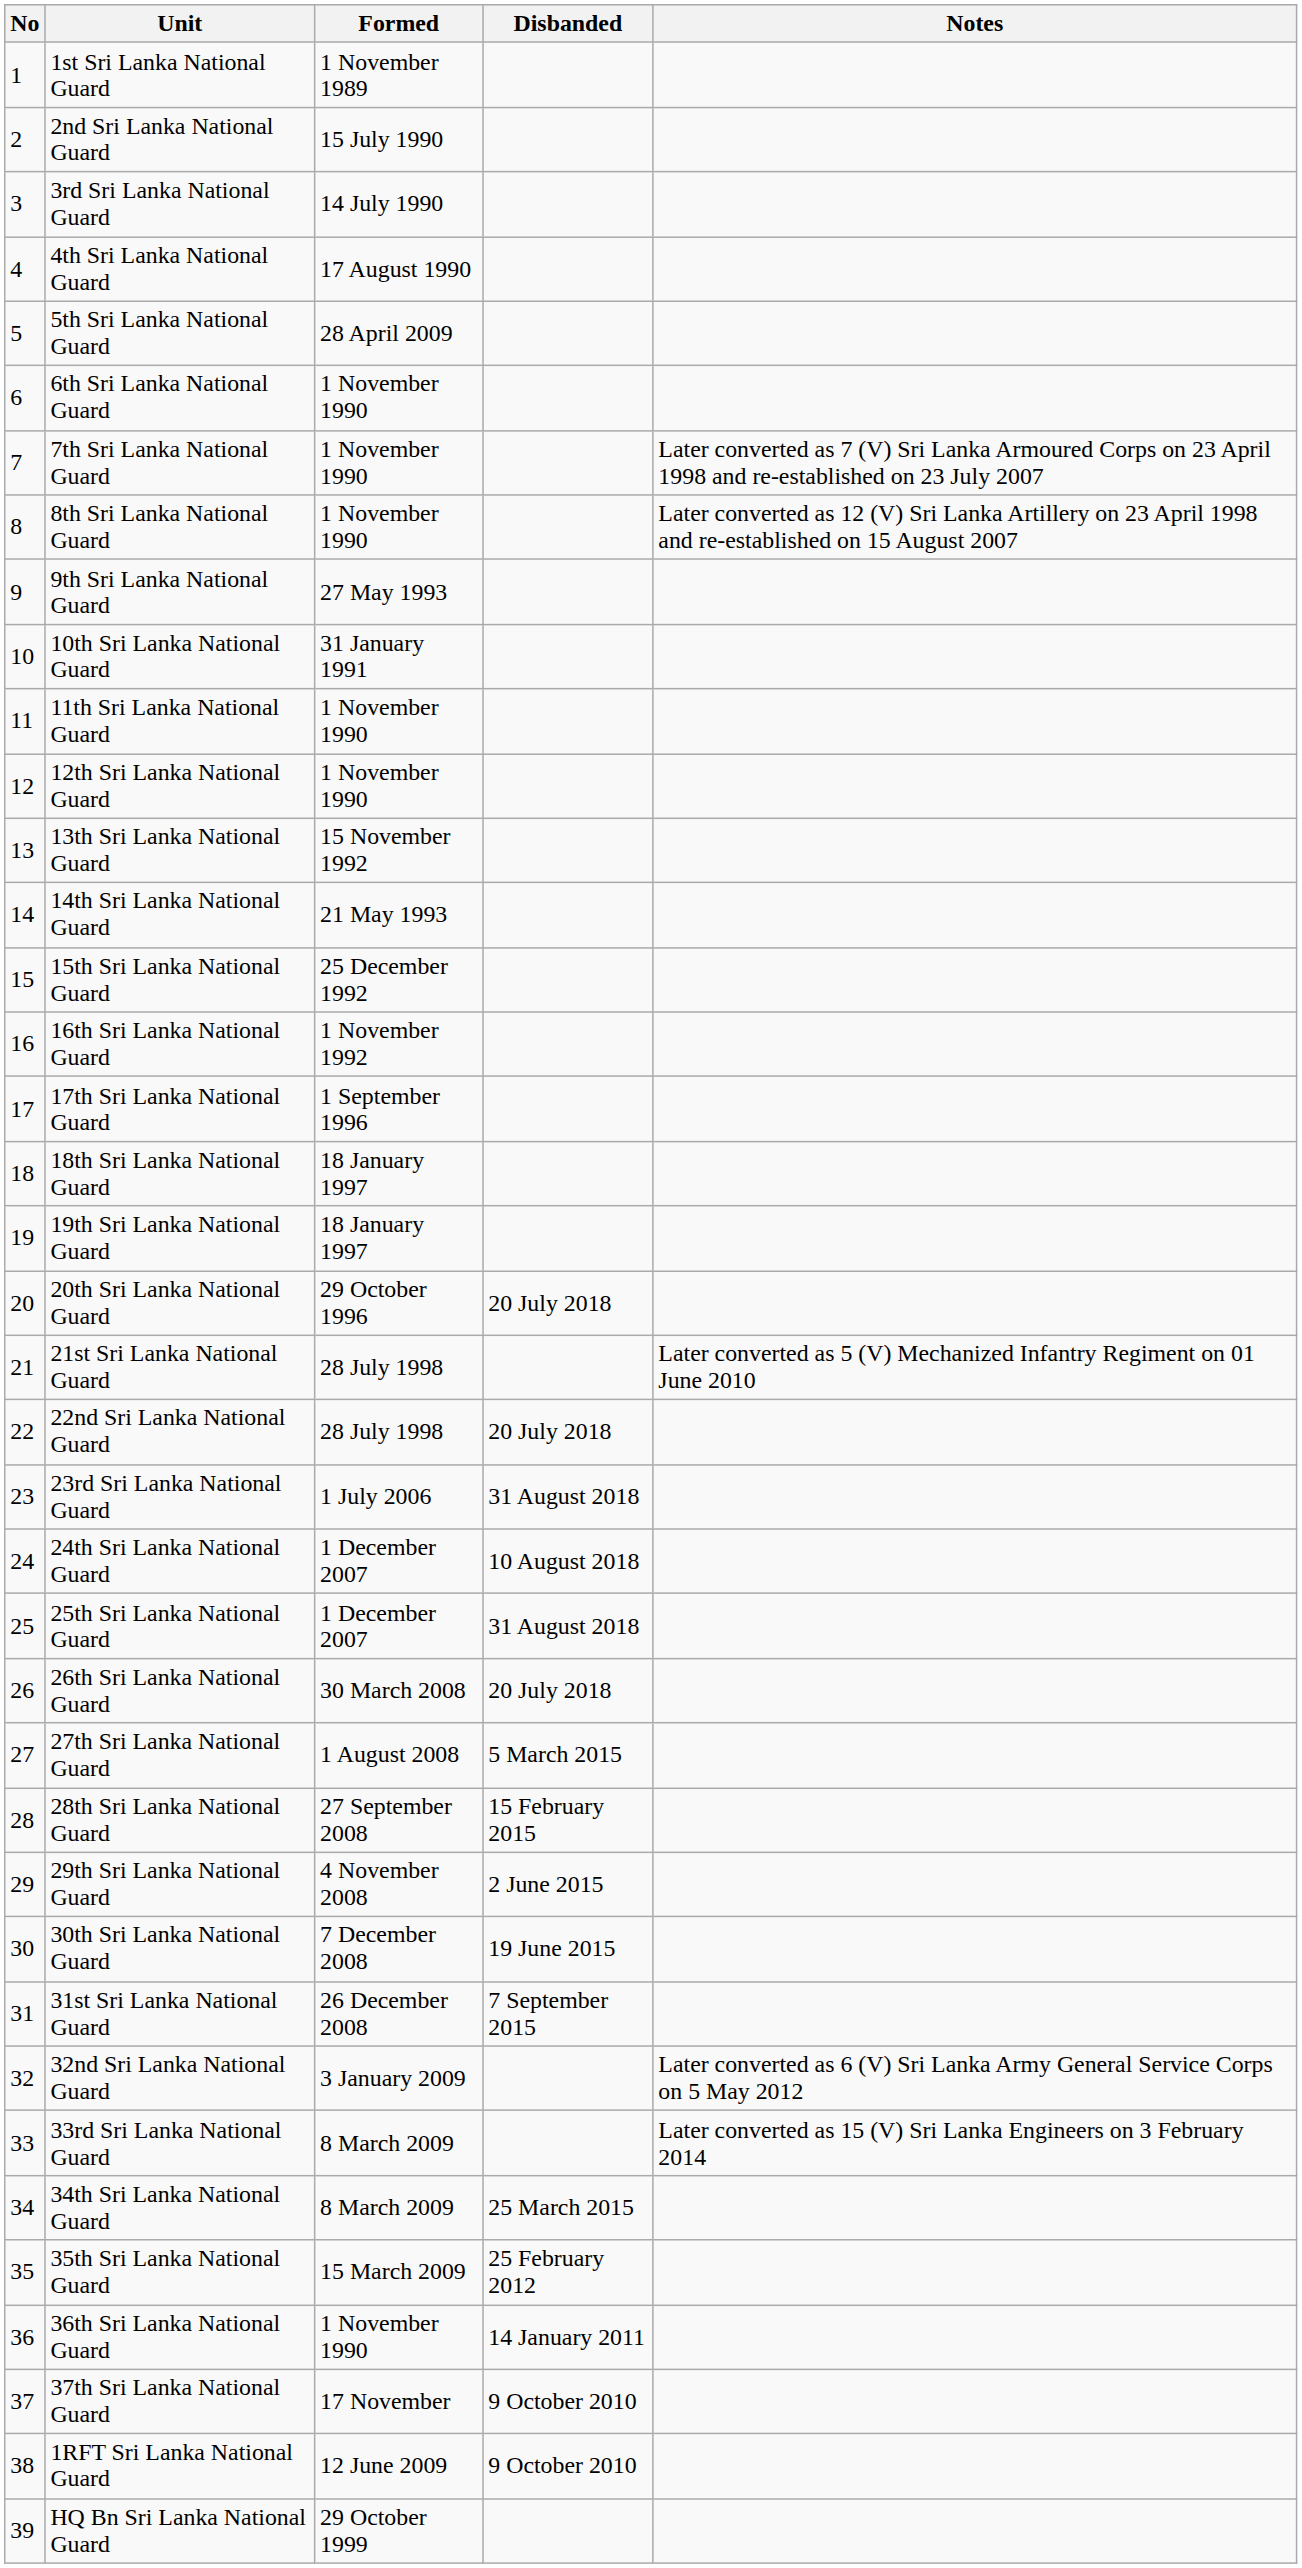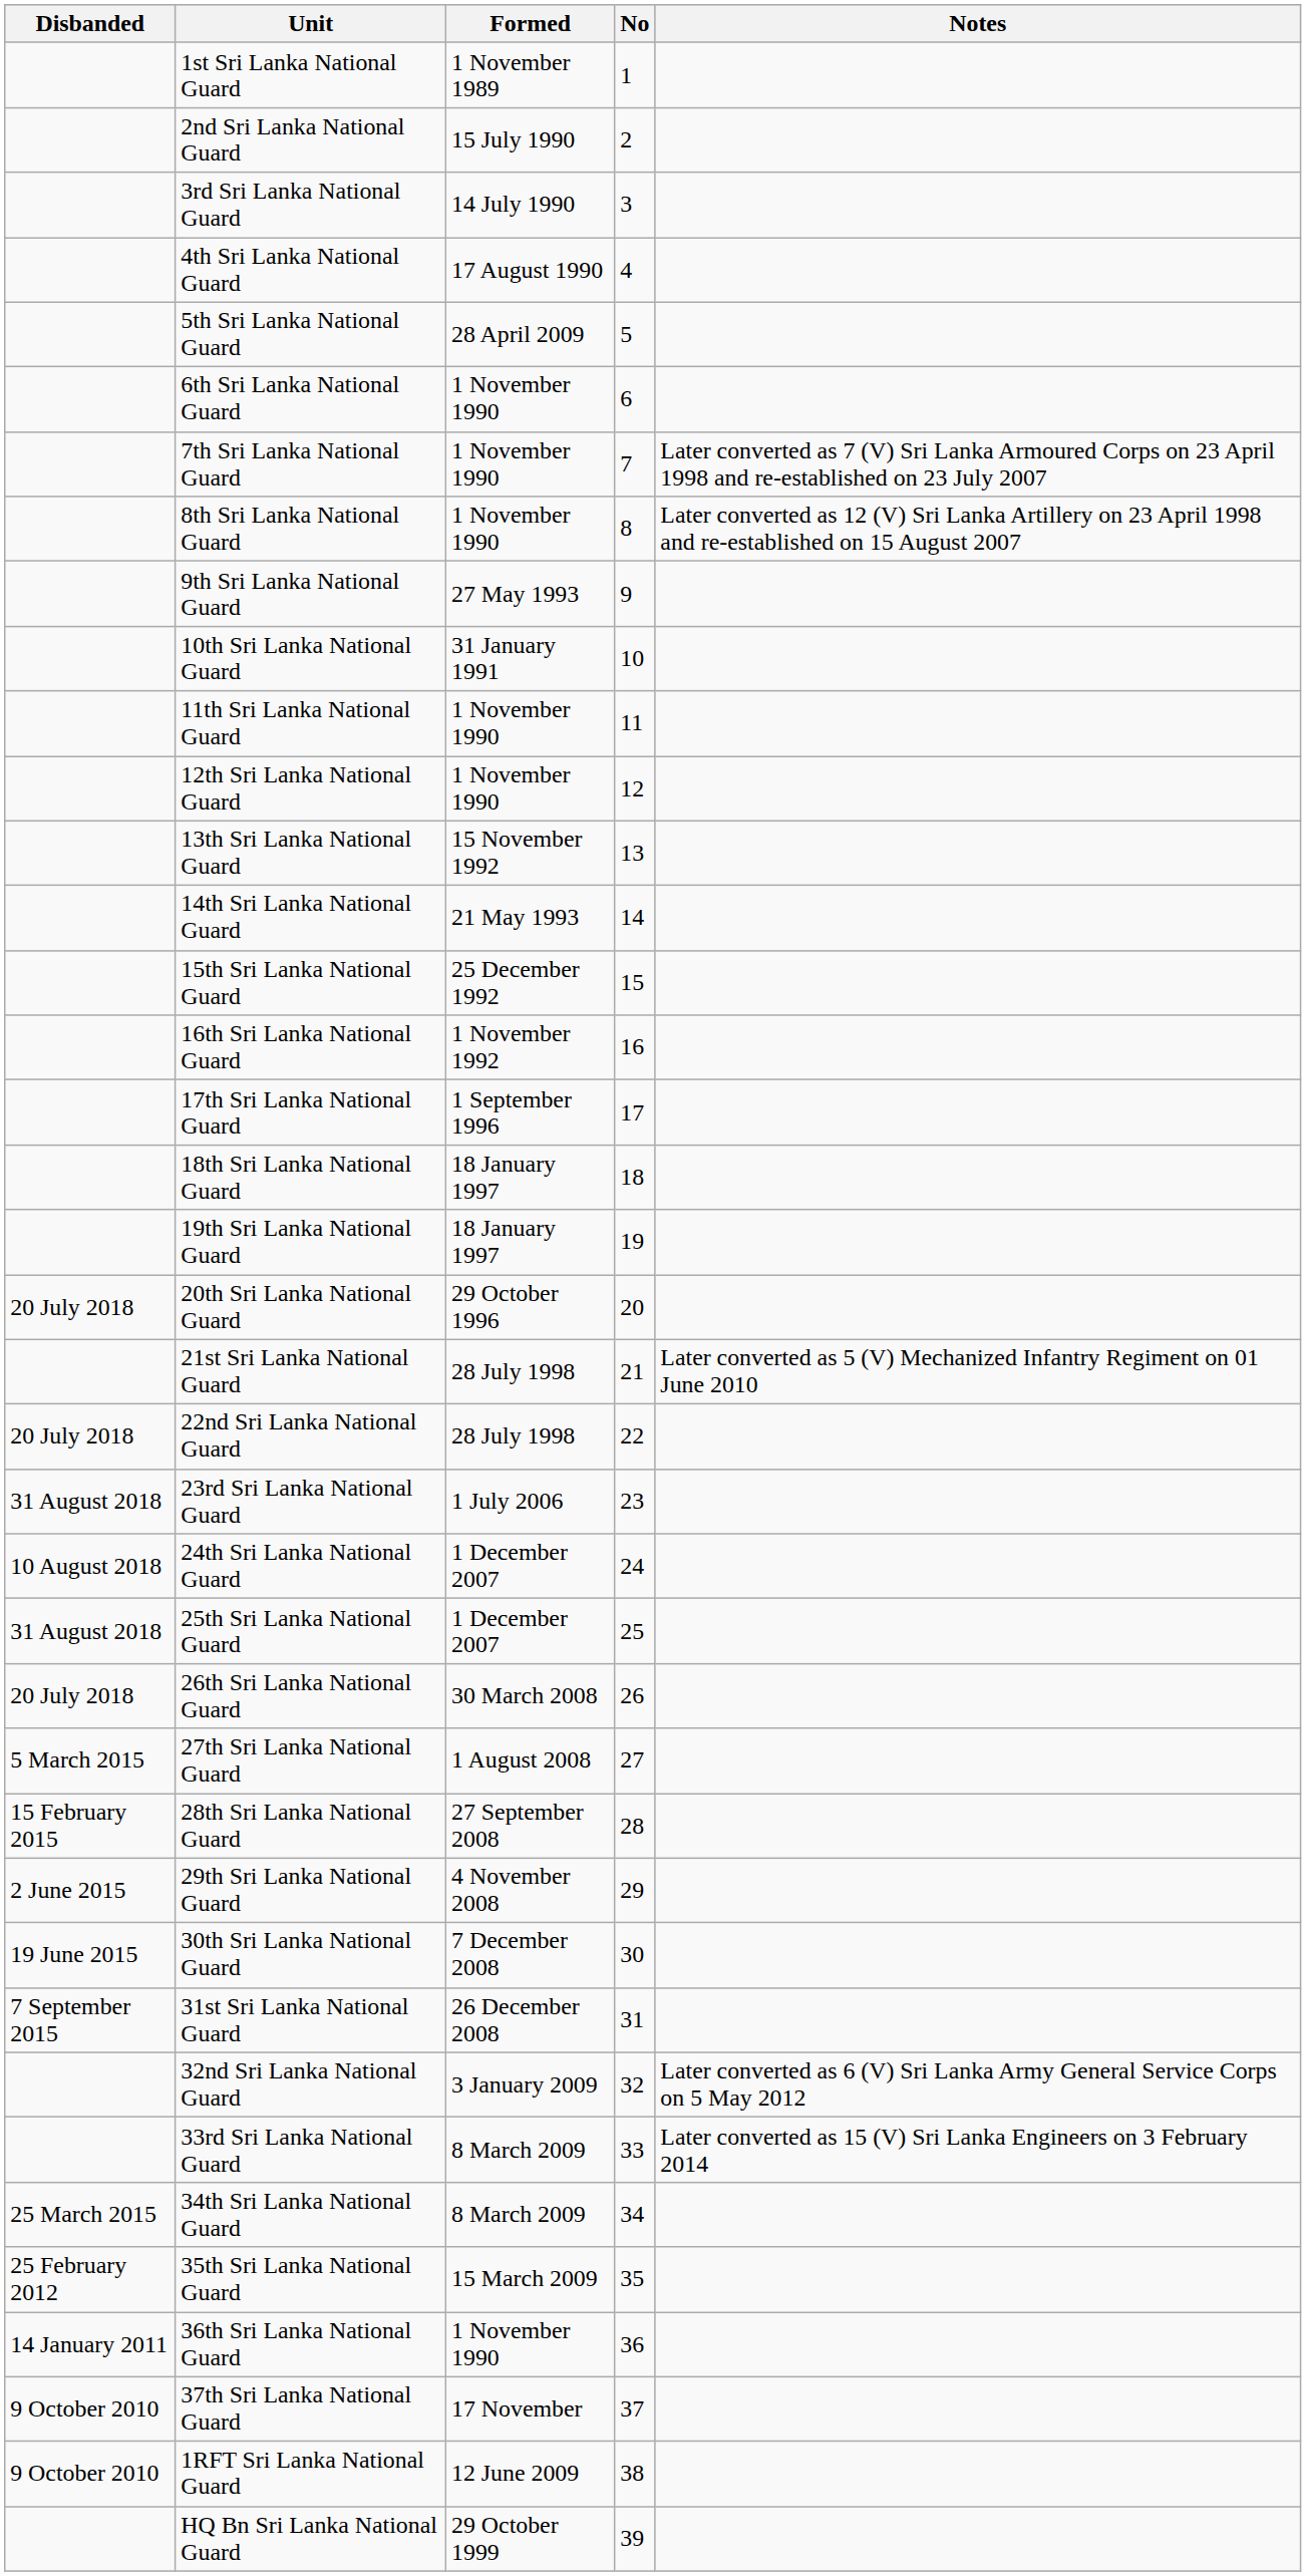columns swapped: No <-> Disbanded
